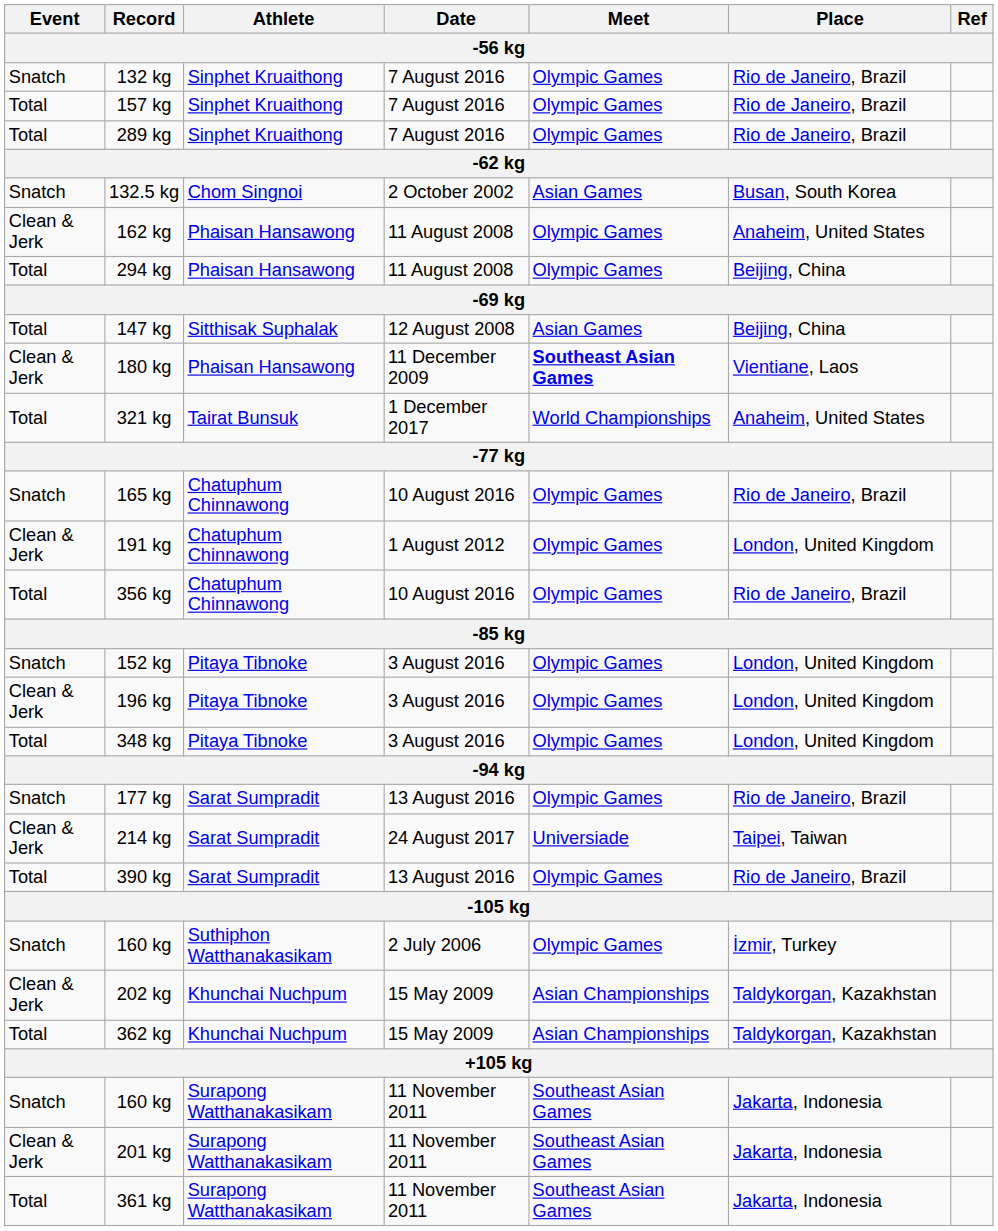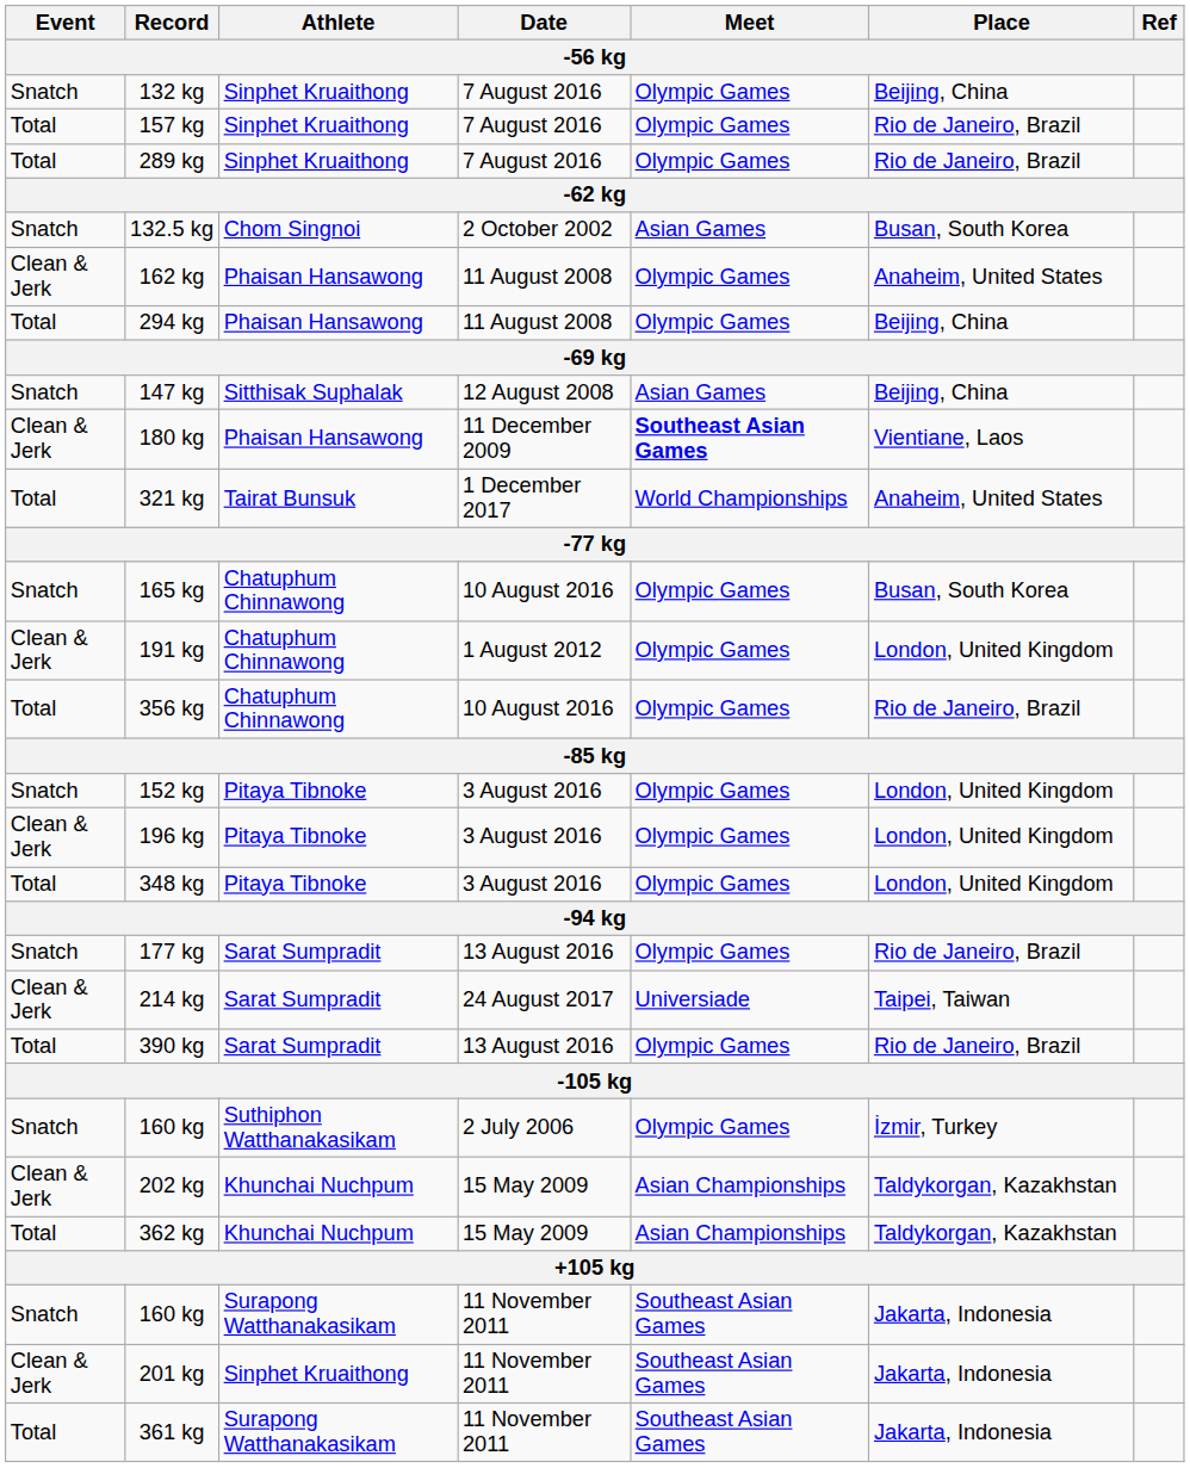132 kg | Place: Rio de Janeiro, Brazil -> Beijing, China
147 kg | Event: Total -> Snatch
165 kg | Place: Rio de Janeiro, Brazil -> Busan, South Korea
201 kg | Athlete: Surapong Watthanakasikam -> Sinphet Kruaithong
